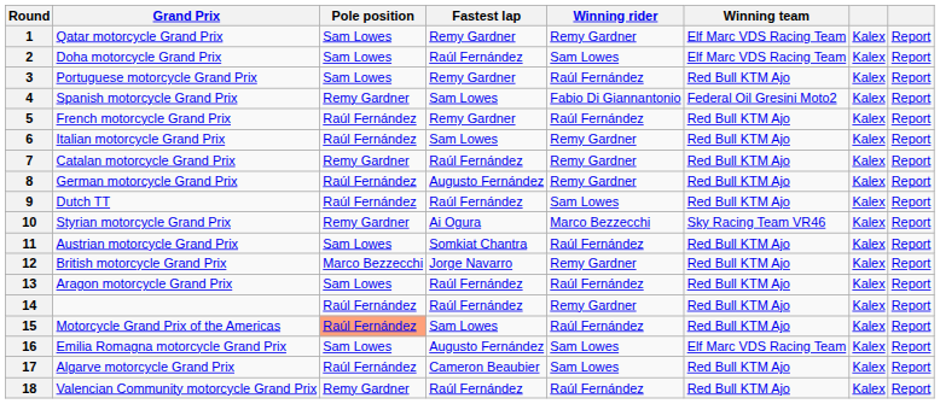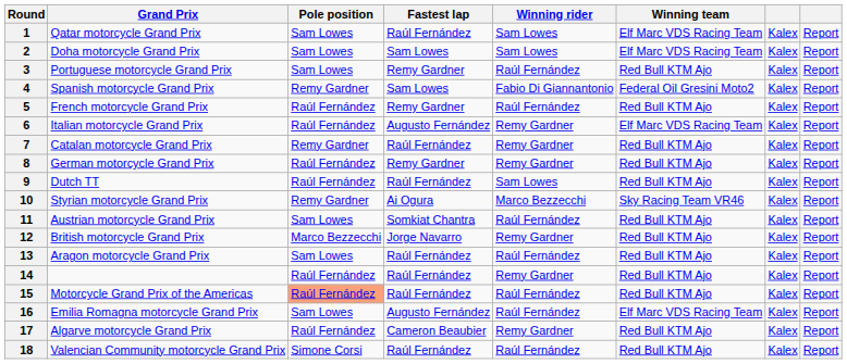1 | Fastest lap: Remy Gardner -> Raúl Fernández
1 | Winning rider: Remy Gardner -> Sam Lowes
2 | Fastest lap: Raúl Fernández -> Sam Lowes
6 | Fastest lap: Sam Lowes -> Augusto Fernández
6 | Winning team: Red Bull KTM Ajo -> Elf Marc VDS Racing Team
8 | Fastest lap: Augusto Fernández -> Remy Gardner
15 | Fastest lap: Sam Lowes -> Raúl Fernández
16 | Winning rider: Sam Lowes -> Raúl Fernández
17 | Winning rider: Sam Lowes -> Remy Gardner
18 | Pole position: Remy Gardner -> Simone Corsi
